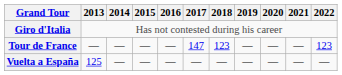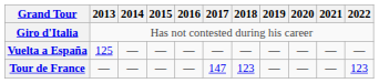rows swapped: Tour de France <-> Vuelta a España
